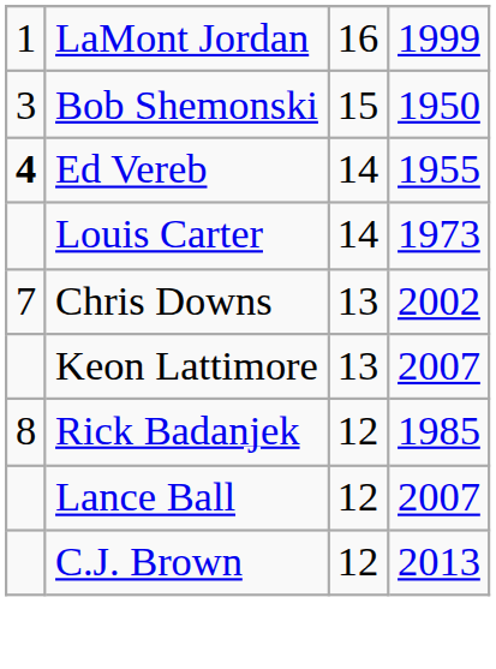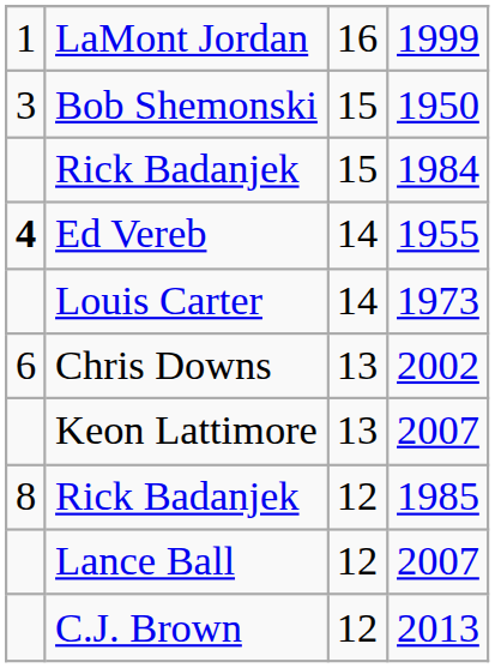+ row: Rick Badanjek | 15 | 1984
Chris Downs | column 1: 7 -> 6
